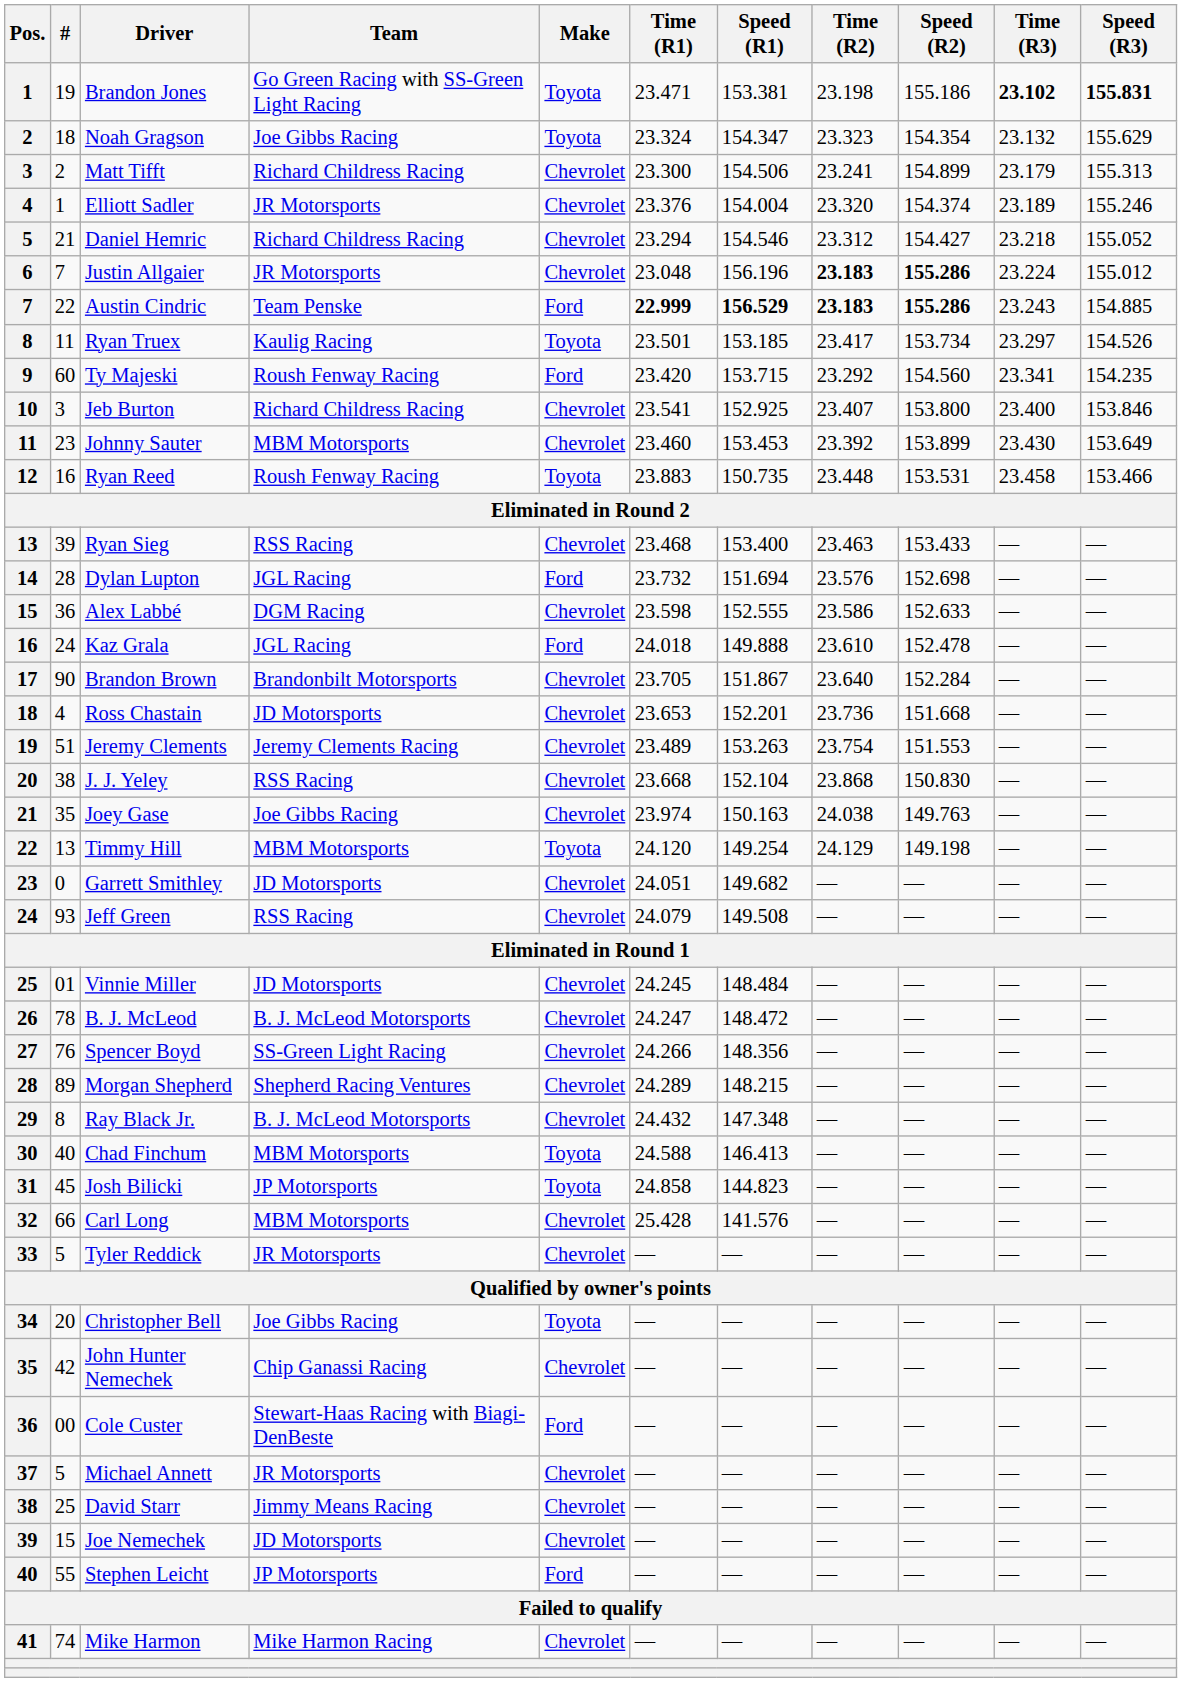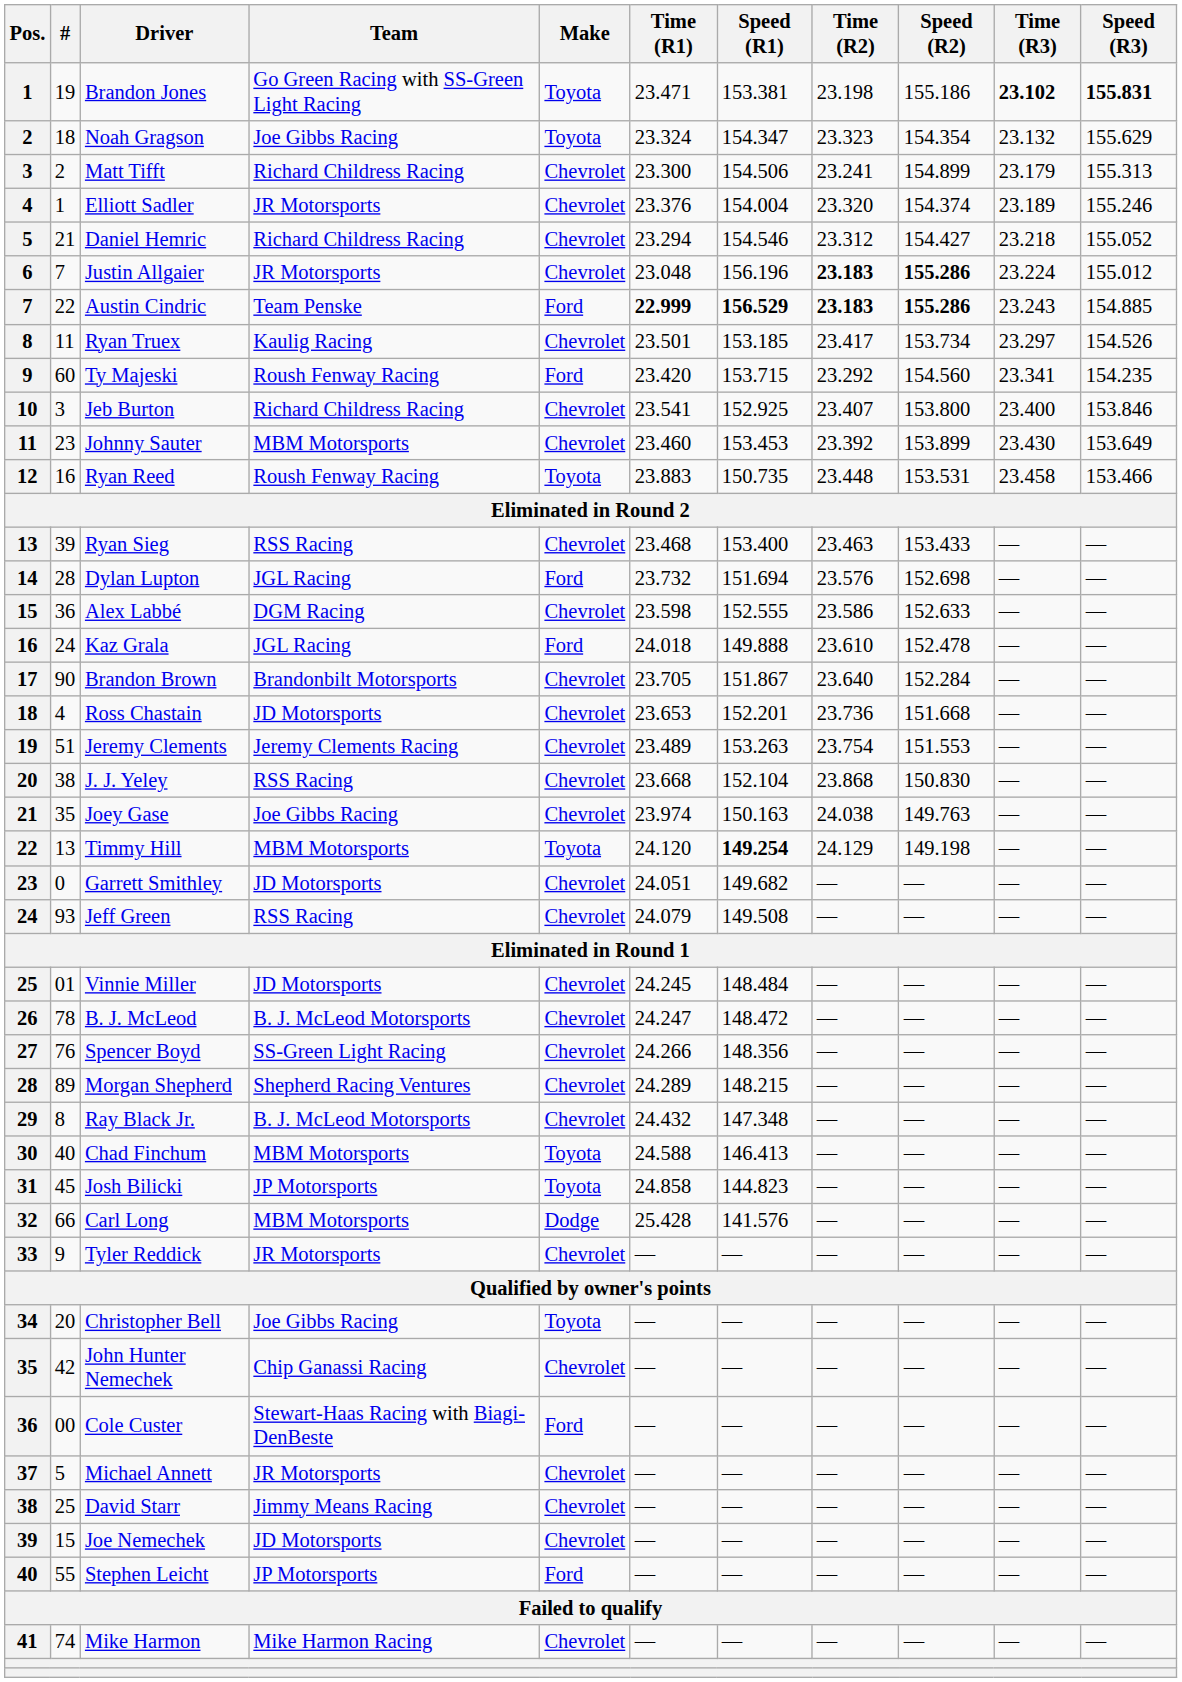Ryan Truex | Make: Toyota -> Chevrolet
Timmy Hill | Speed (R1): normal -> bold
Carl Long | Make: Chevrolet -> Dodge
Tyler Reddick | #: 5 -> 9
